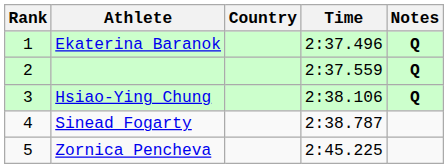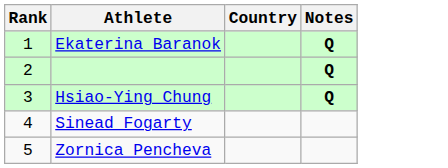- column: Time | 2:37.496 | 2:37.559 | 2:38.106 | 2:38.787 | 2:45.225
